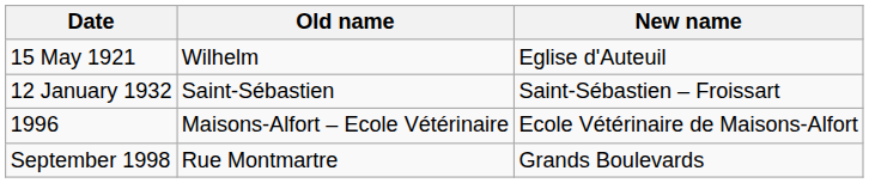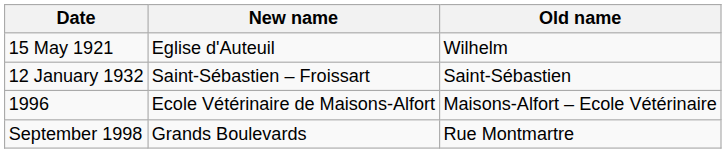columns swapped: Old name <-> New name
